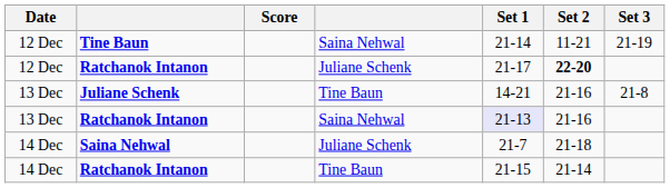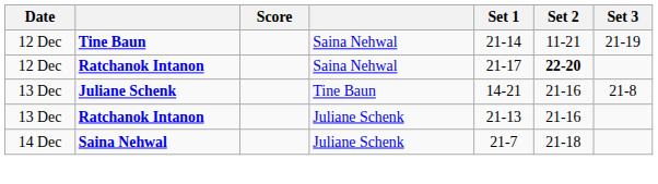12 Dec / Ratchanok Intanon | column 4: Juliane Schenk -> Saina Nehwal
13 Dec / Ratchanok Intanon | column 4: Saina Nehwal -> Juliane Schenk
13 Dec / Ratchanok Intanon | Set 1: lavender background -> no background
- row: 14 Dec | Ratchanok Intanon | Tine Baun | 21-15 | 21-14
